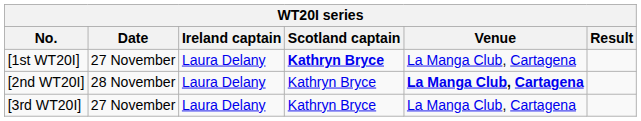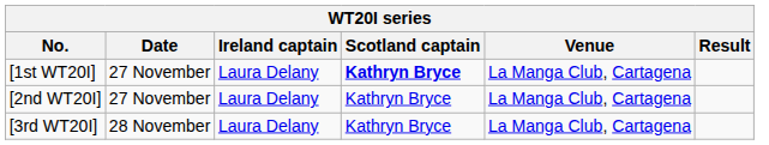[2nd WT20I] | Date: 28 November -> 27 November
[2nd WT20I] | Venue: bold -> normal
[3rd WT20I] | Date: 27 November -> 28 November
